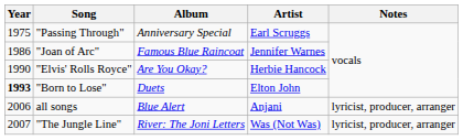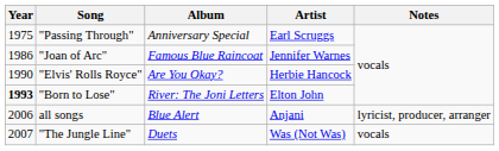"Born to Lose" | Album: Duets -> River: The Joni Letters
"The Jungle Line" | Album: River: The Joni Letters -> Duets
"The Jungle Line" | Notes: lyricist, producer, arranger -> vocals
